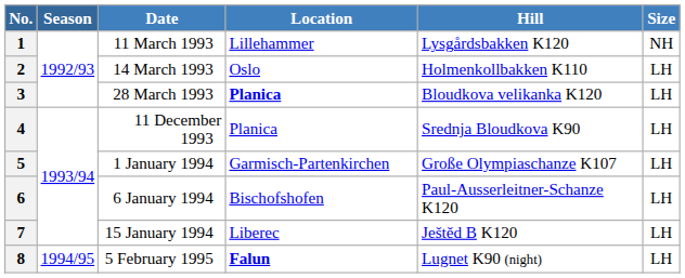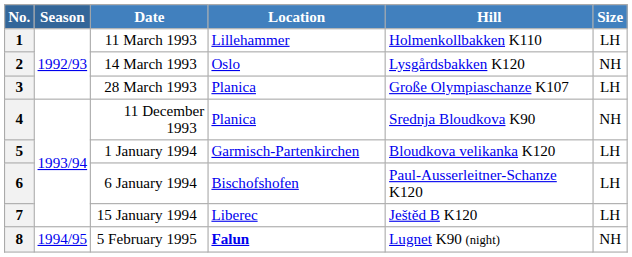1 | Hill: Lysgårdsbakken K120 -> Holmenkollbakken K110
1 | Size: NH -> LH
2 | Hill: Holmenkollbakken K110 -> Lysgårdsbakken K120
2 | Size: LH -> NH
3 | Location: bold -> normal
3 | Hill: Bloudkova velikanka K120 -> Große Olympiaschanze K107
4 | Size: LH -> NH
5 | Hill: Große Olympiaschanze K107 -> Bloudkova velikanka K120
8 | Size: LH -> NH
